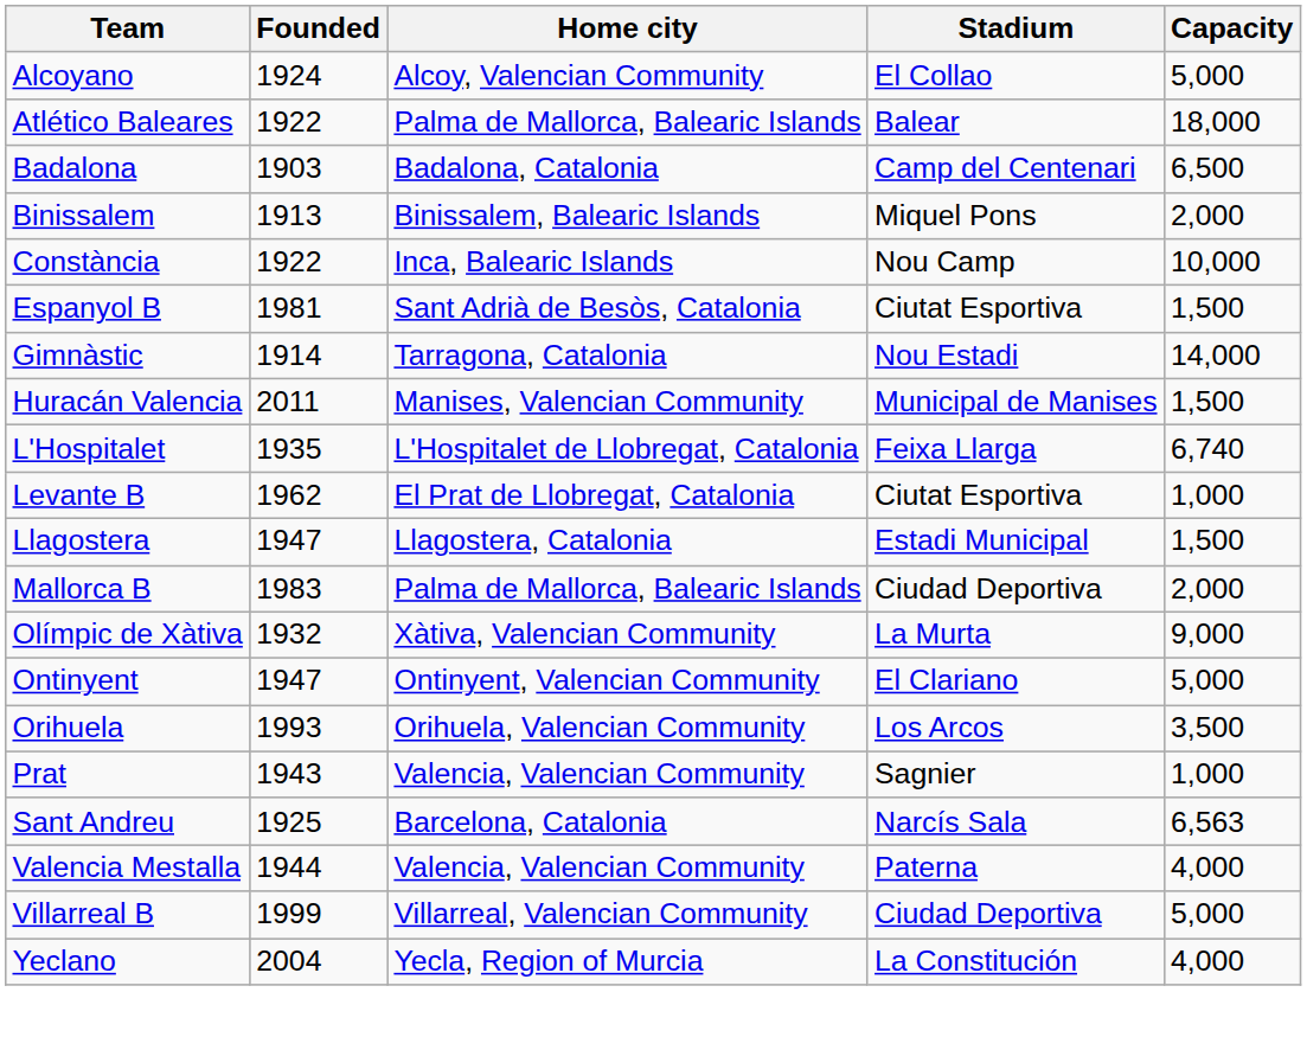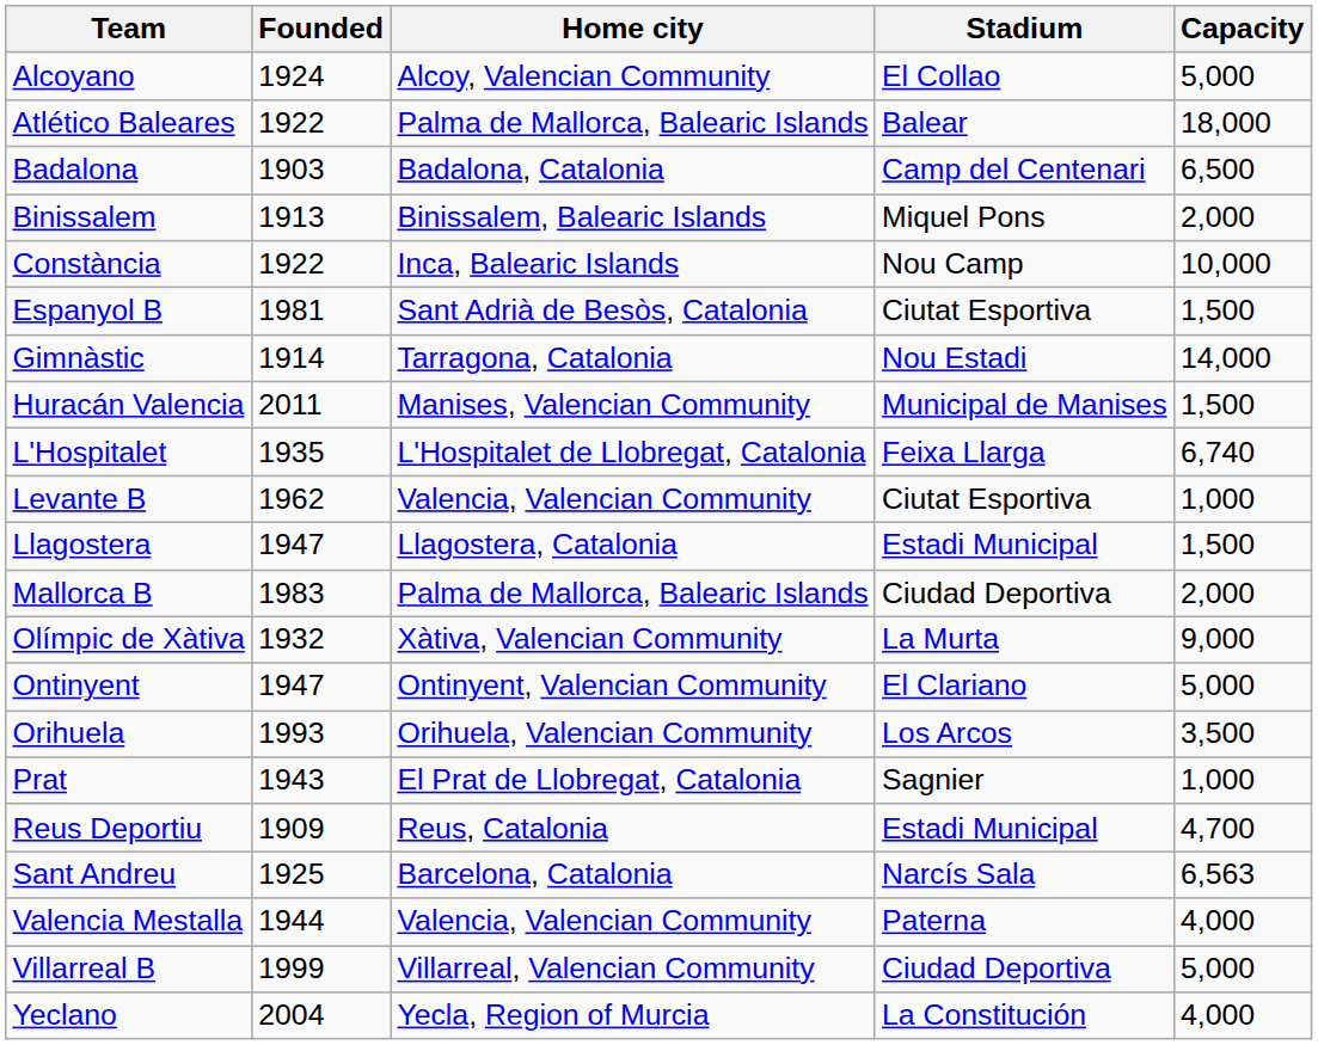Levante B | Home city: El Prat de Llobregat, Catalonia -> Valencia, Valencian Community
Prat | Home city: Valencia, Valencian Community -> El Prat de Llobregat, Catalonia
+ row: Reus Deportiu | 1909 | Reus, Catalonia | Estadi Municipal | 4,700
